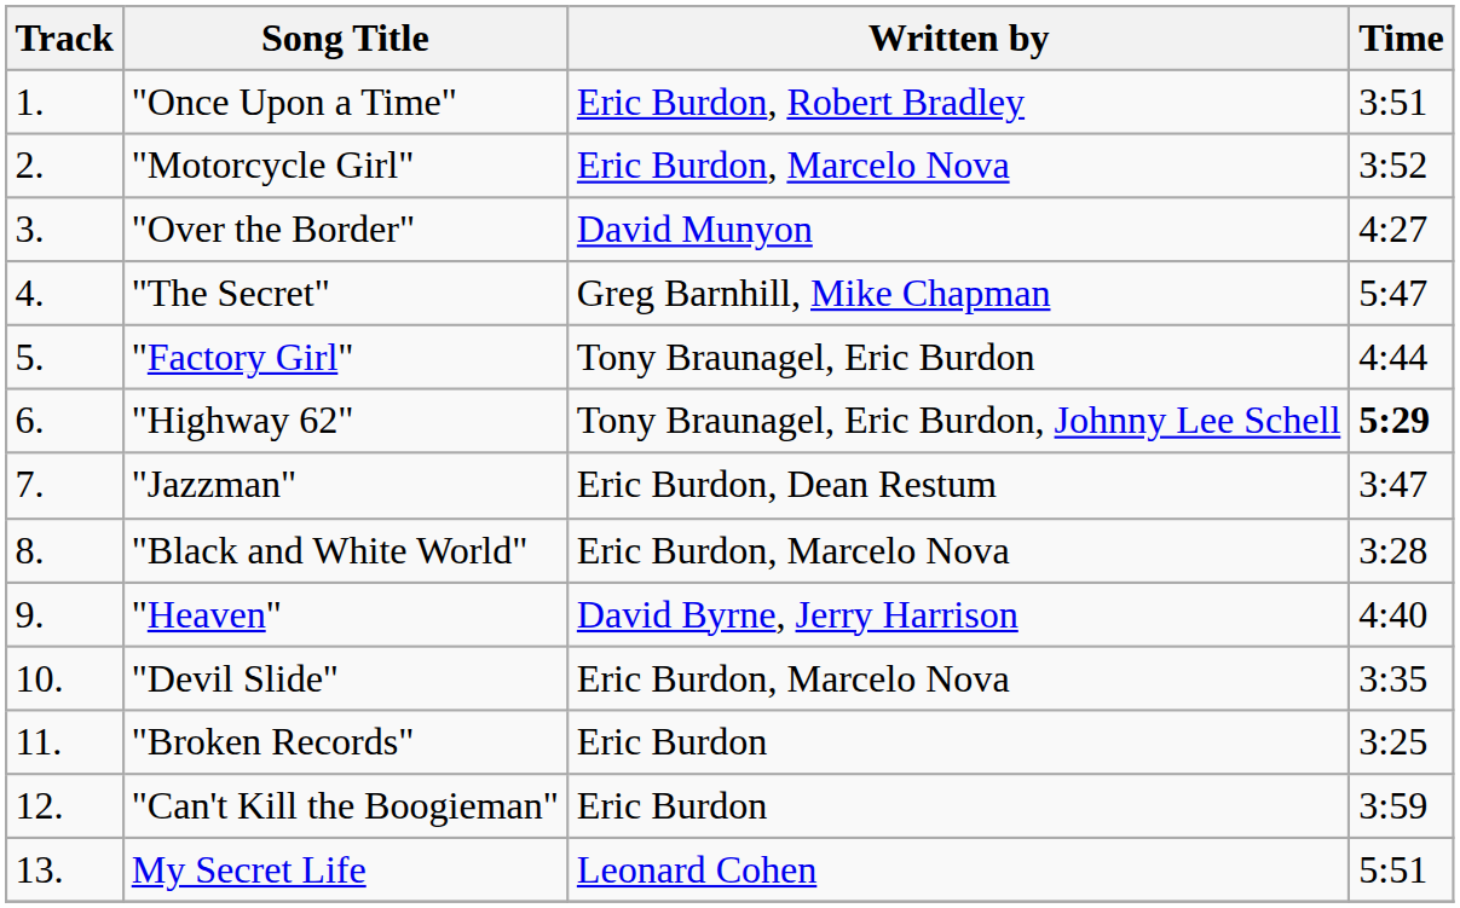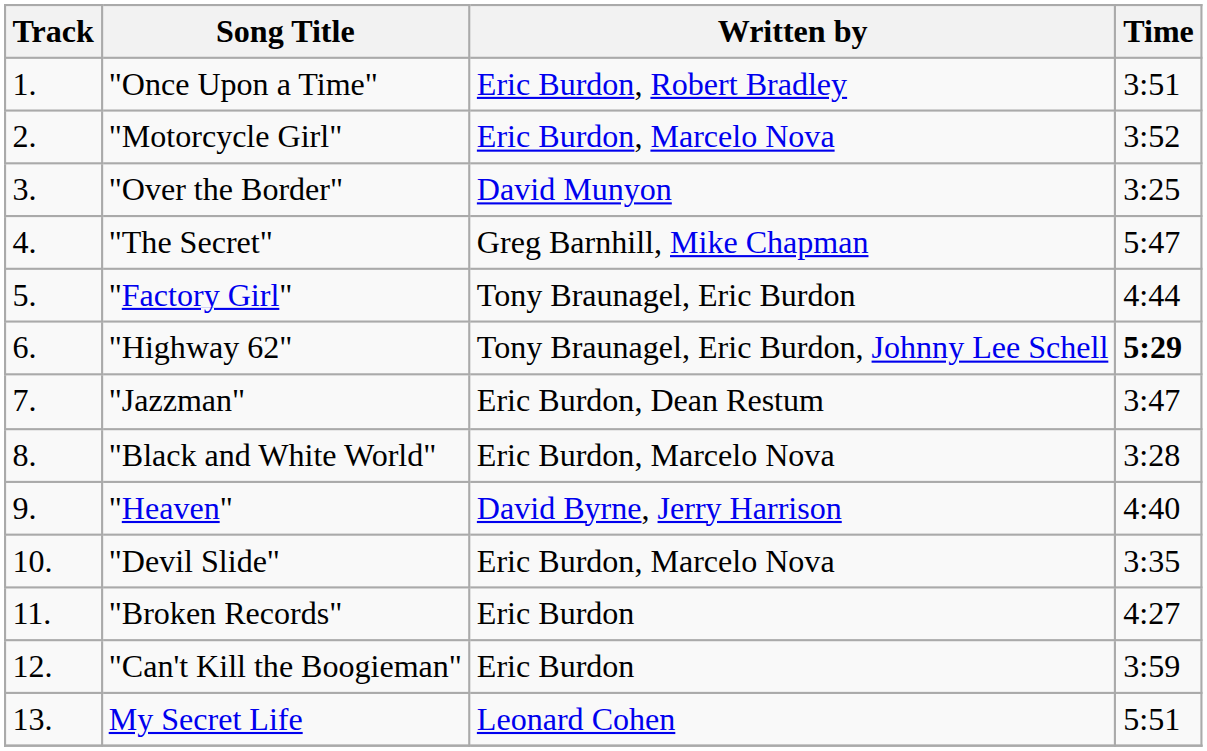"Over the Border" | Time: 4:27 -> 3:25
"Broken Records" | Time: 3:25 -> 4:27
